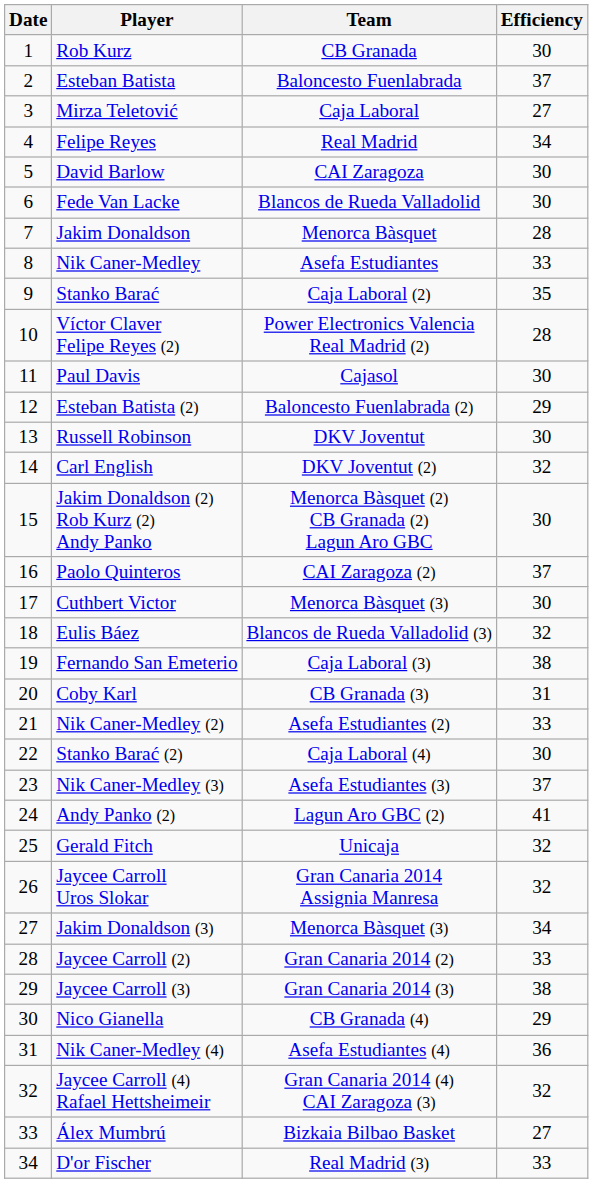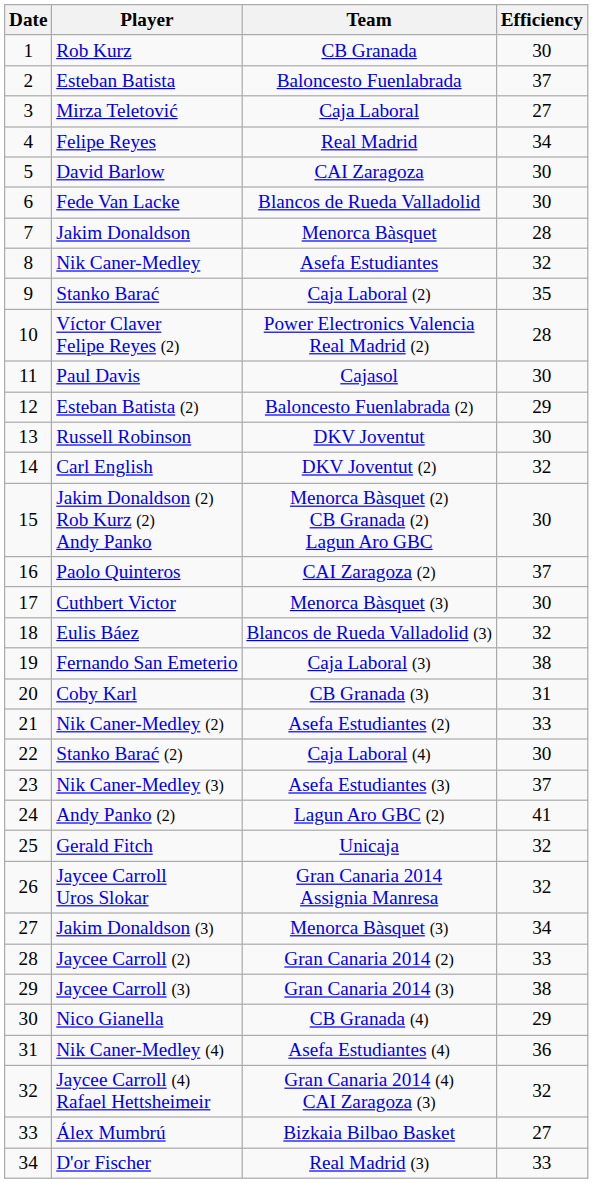Nik Caner-Medley | Efficiency: 33 -> 32
